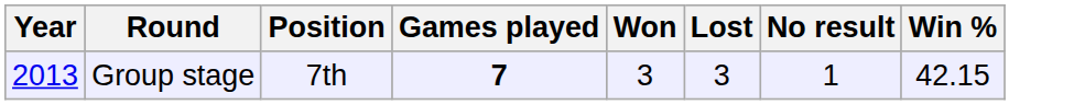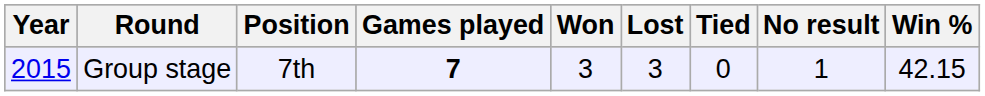+ column: Tied | 0
Group stage | Year: 2013 -> 2015
